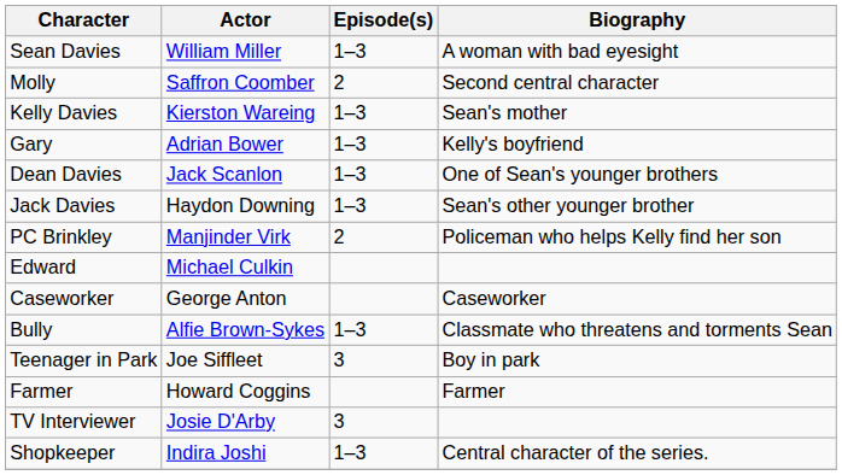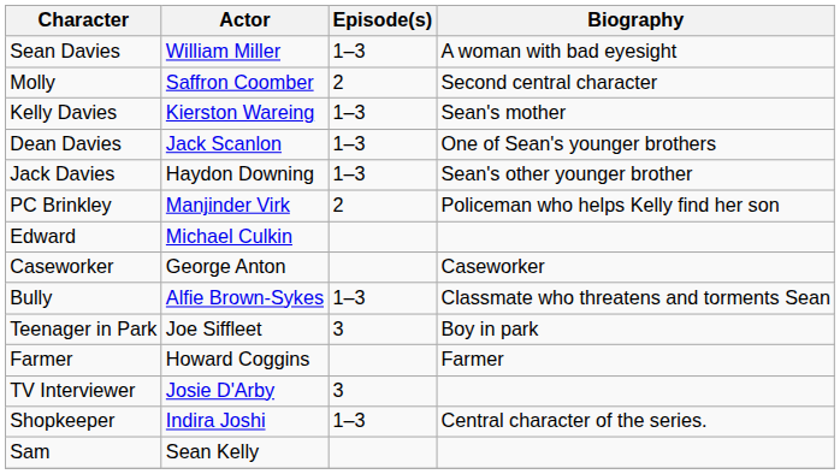- row: Gary | Adrian Bower | 1–3 | Kelly's boyfriend
+ row: Sam | Sean Kelly
